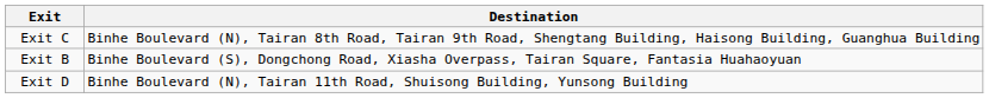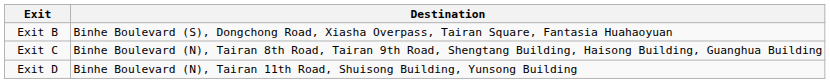rows swapped: Exit B <-> Exit C
